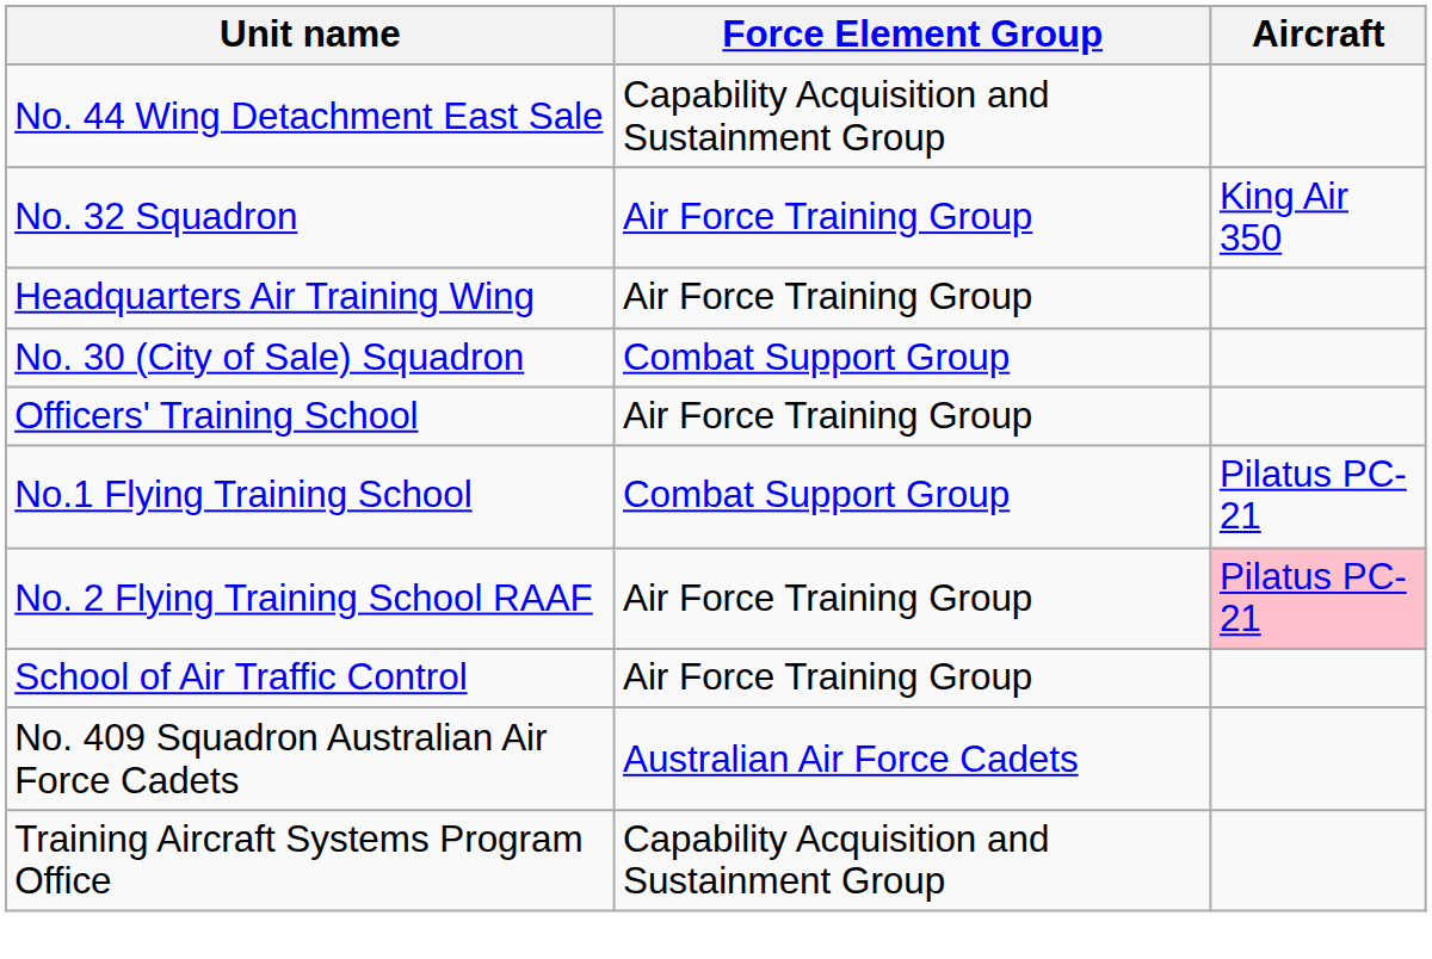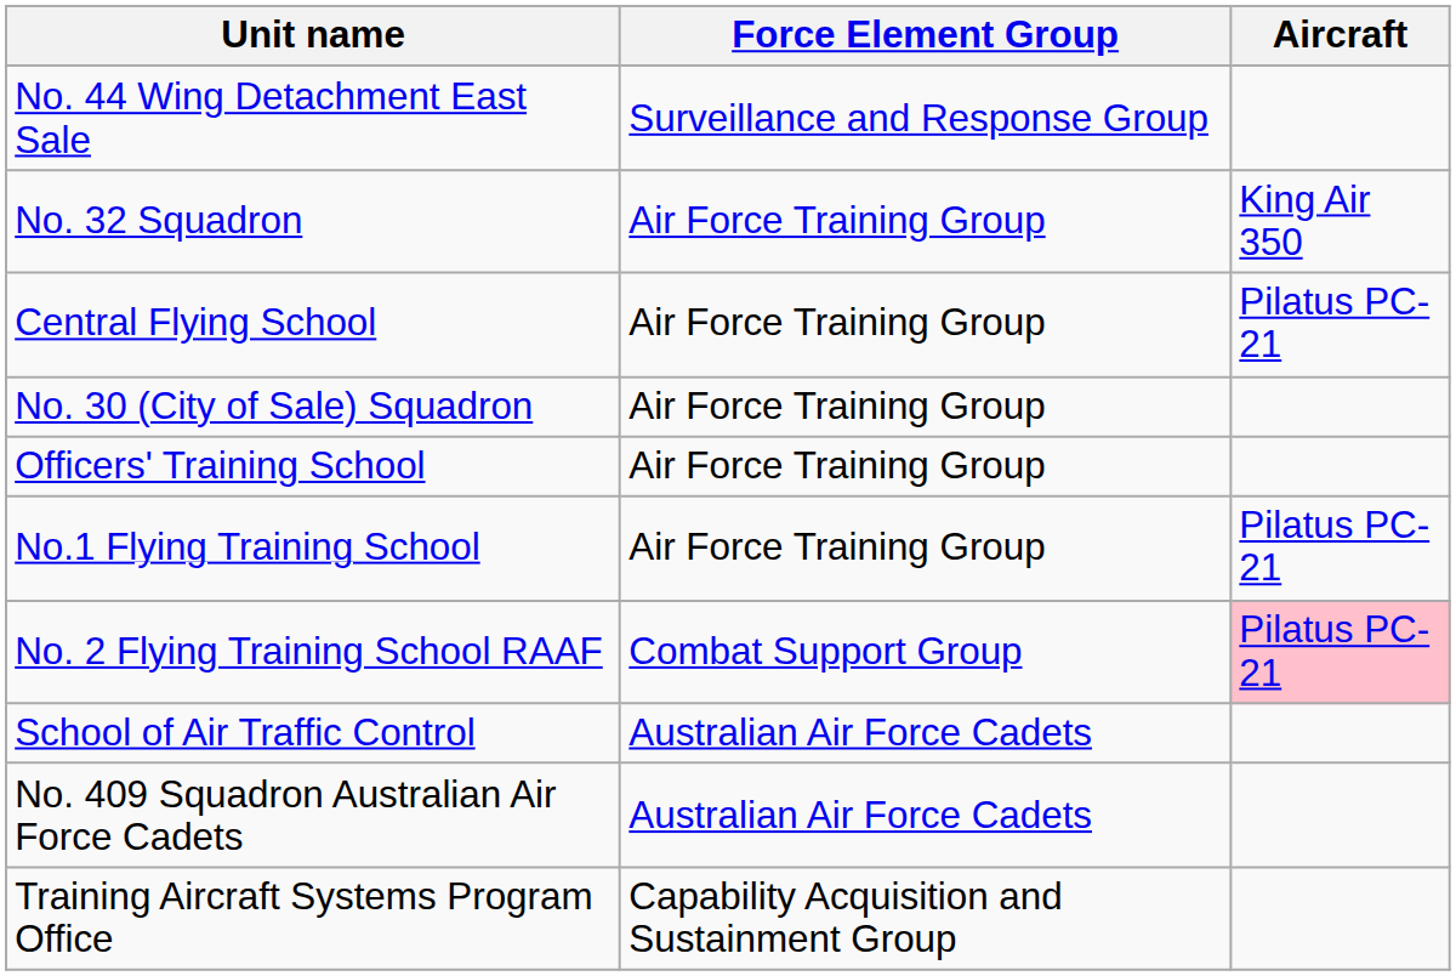No. 44 Wing Detachment East Sale | Force Element Group: Capability Acquisition and Sustainment Group -> Surveillance and Response Group
- row: Headquarters Air Training Wing | Air Force Training Group
+ row: Central Flying School | Air Force Training Group | Pilatus PC-21
No. 30 (City of Sale) Squadron | Force Element Group: Combat Support Group -> Air Force Training Group
No.1 Flying Training School | Force Element Group: Combat Support Group -> Air Force Training Group
No. 2 Flying Training School RAAF | Force Element Group: Air Force Training Group -> Combat Support Group
School of Air Traffic Control | Force Element Group: Air Force Training Group -> Australian Air Force Cadets
